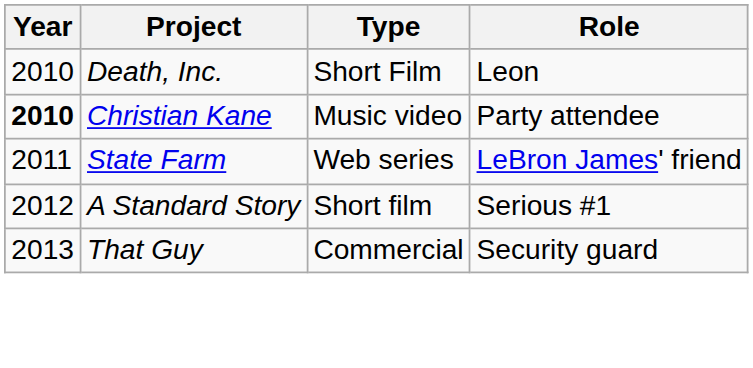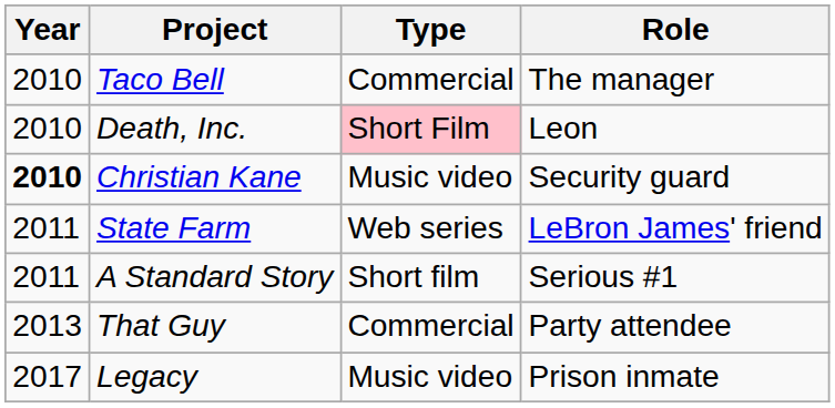+ row: 2010 | Taco Bell | Commercial | The manager
Death, Inc. | Type: no background -> pink background
Christian Kane | Role: Party attendee -> Security guard
A Standard Story | Year: 2012 -> 2011
That Guy | Role: Security guard -> Party attendee
+ row: 2017 | Legacy | Music video | Prison inmate
